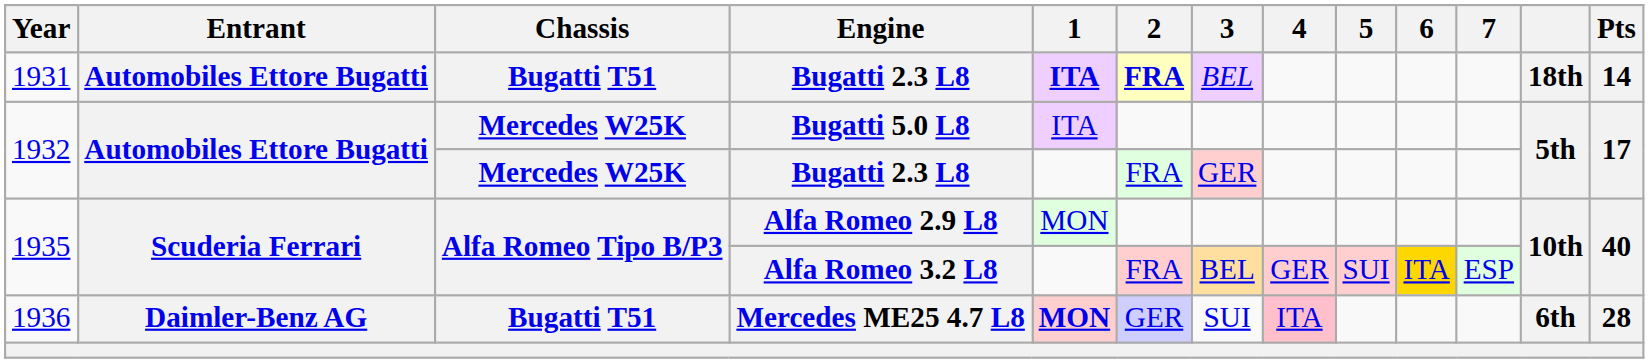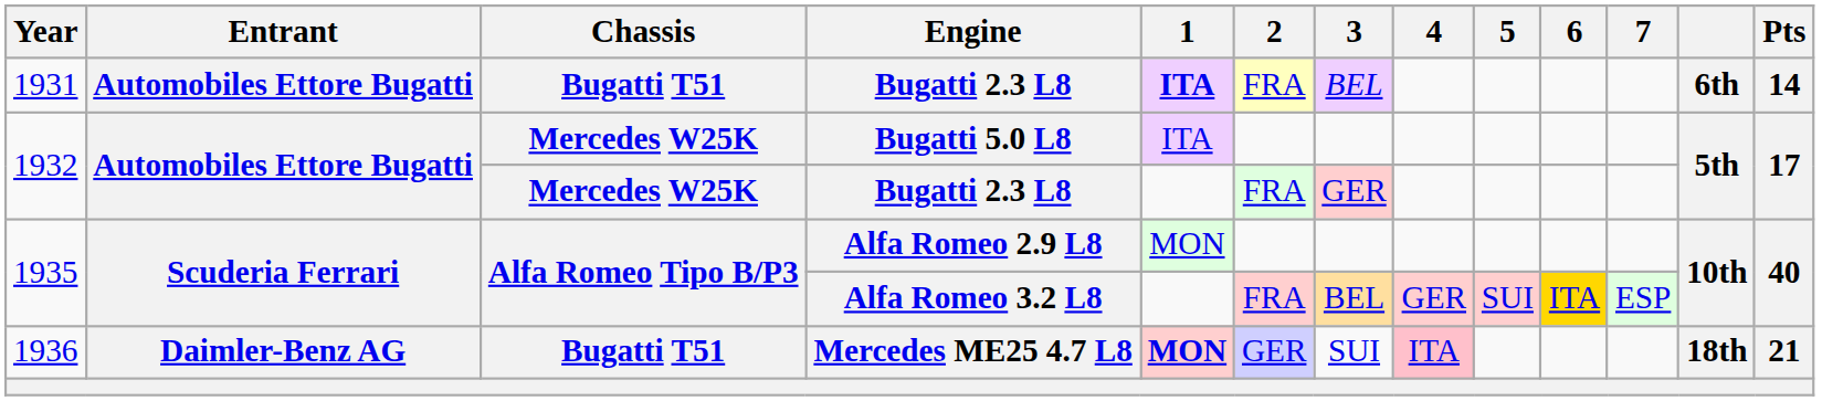1931 / Bugatti 2.3 L8 | 2: bold -> normal
1931 / Bugatti 2.3 L8 | column 12: 18th -> 6th
Mercedes ME25 4.7 L8 | column 12: 6th -> 18th
Mercedes ME25 4.7 L8 | Pts: 28 -> 21
